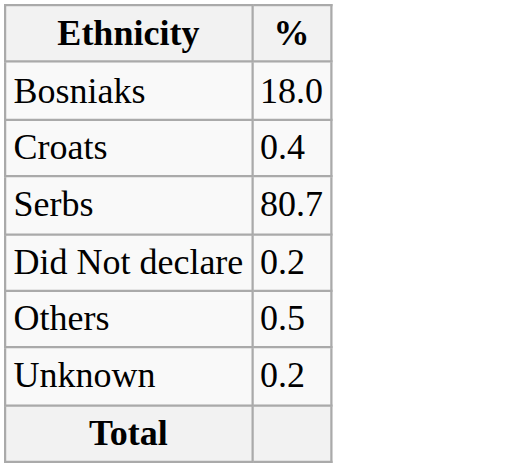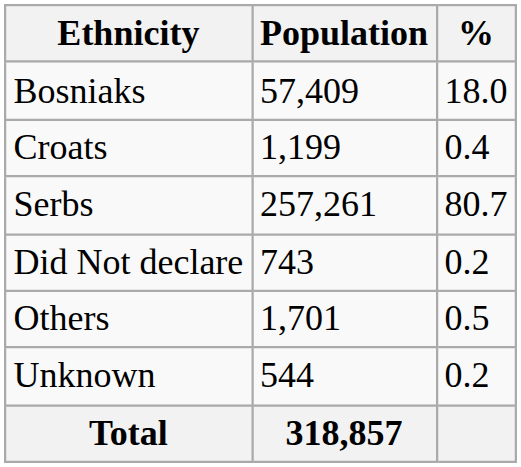+ column: Population | 57,409 | 1,199 | 257,261 | 743 | 1,701 | 544 | 318,857
